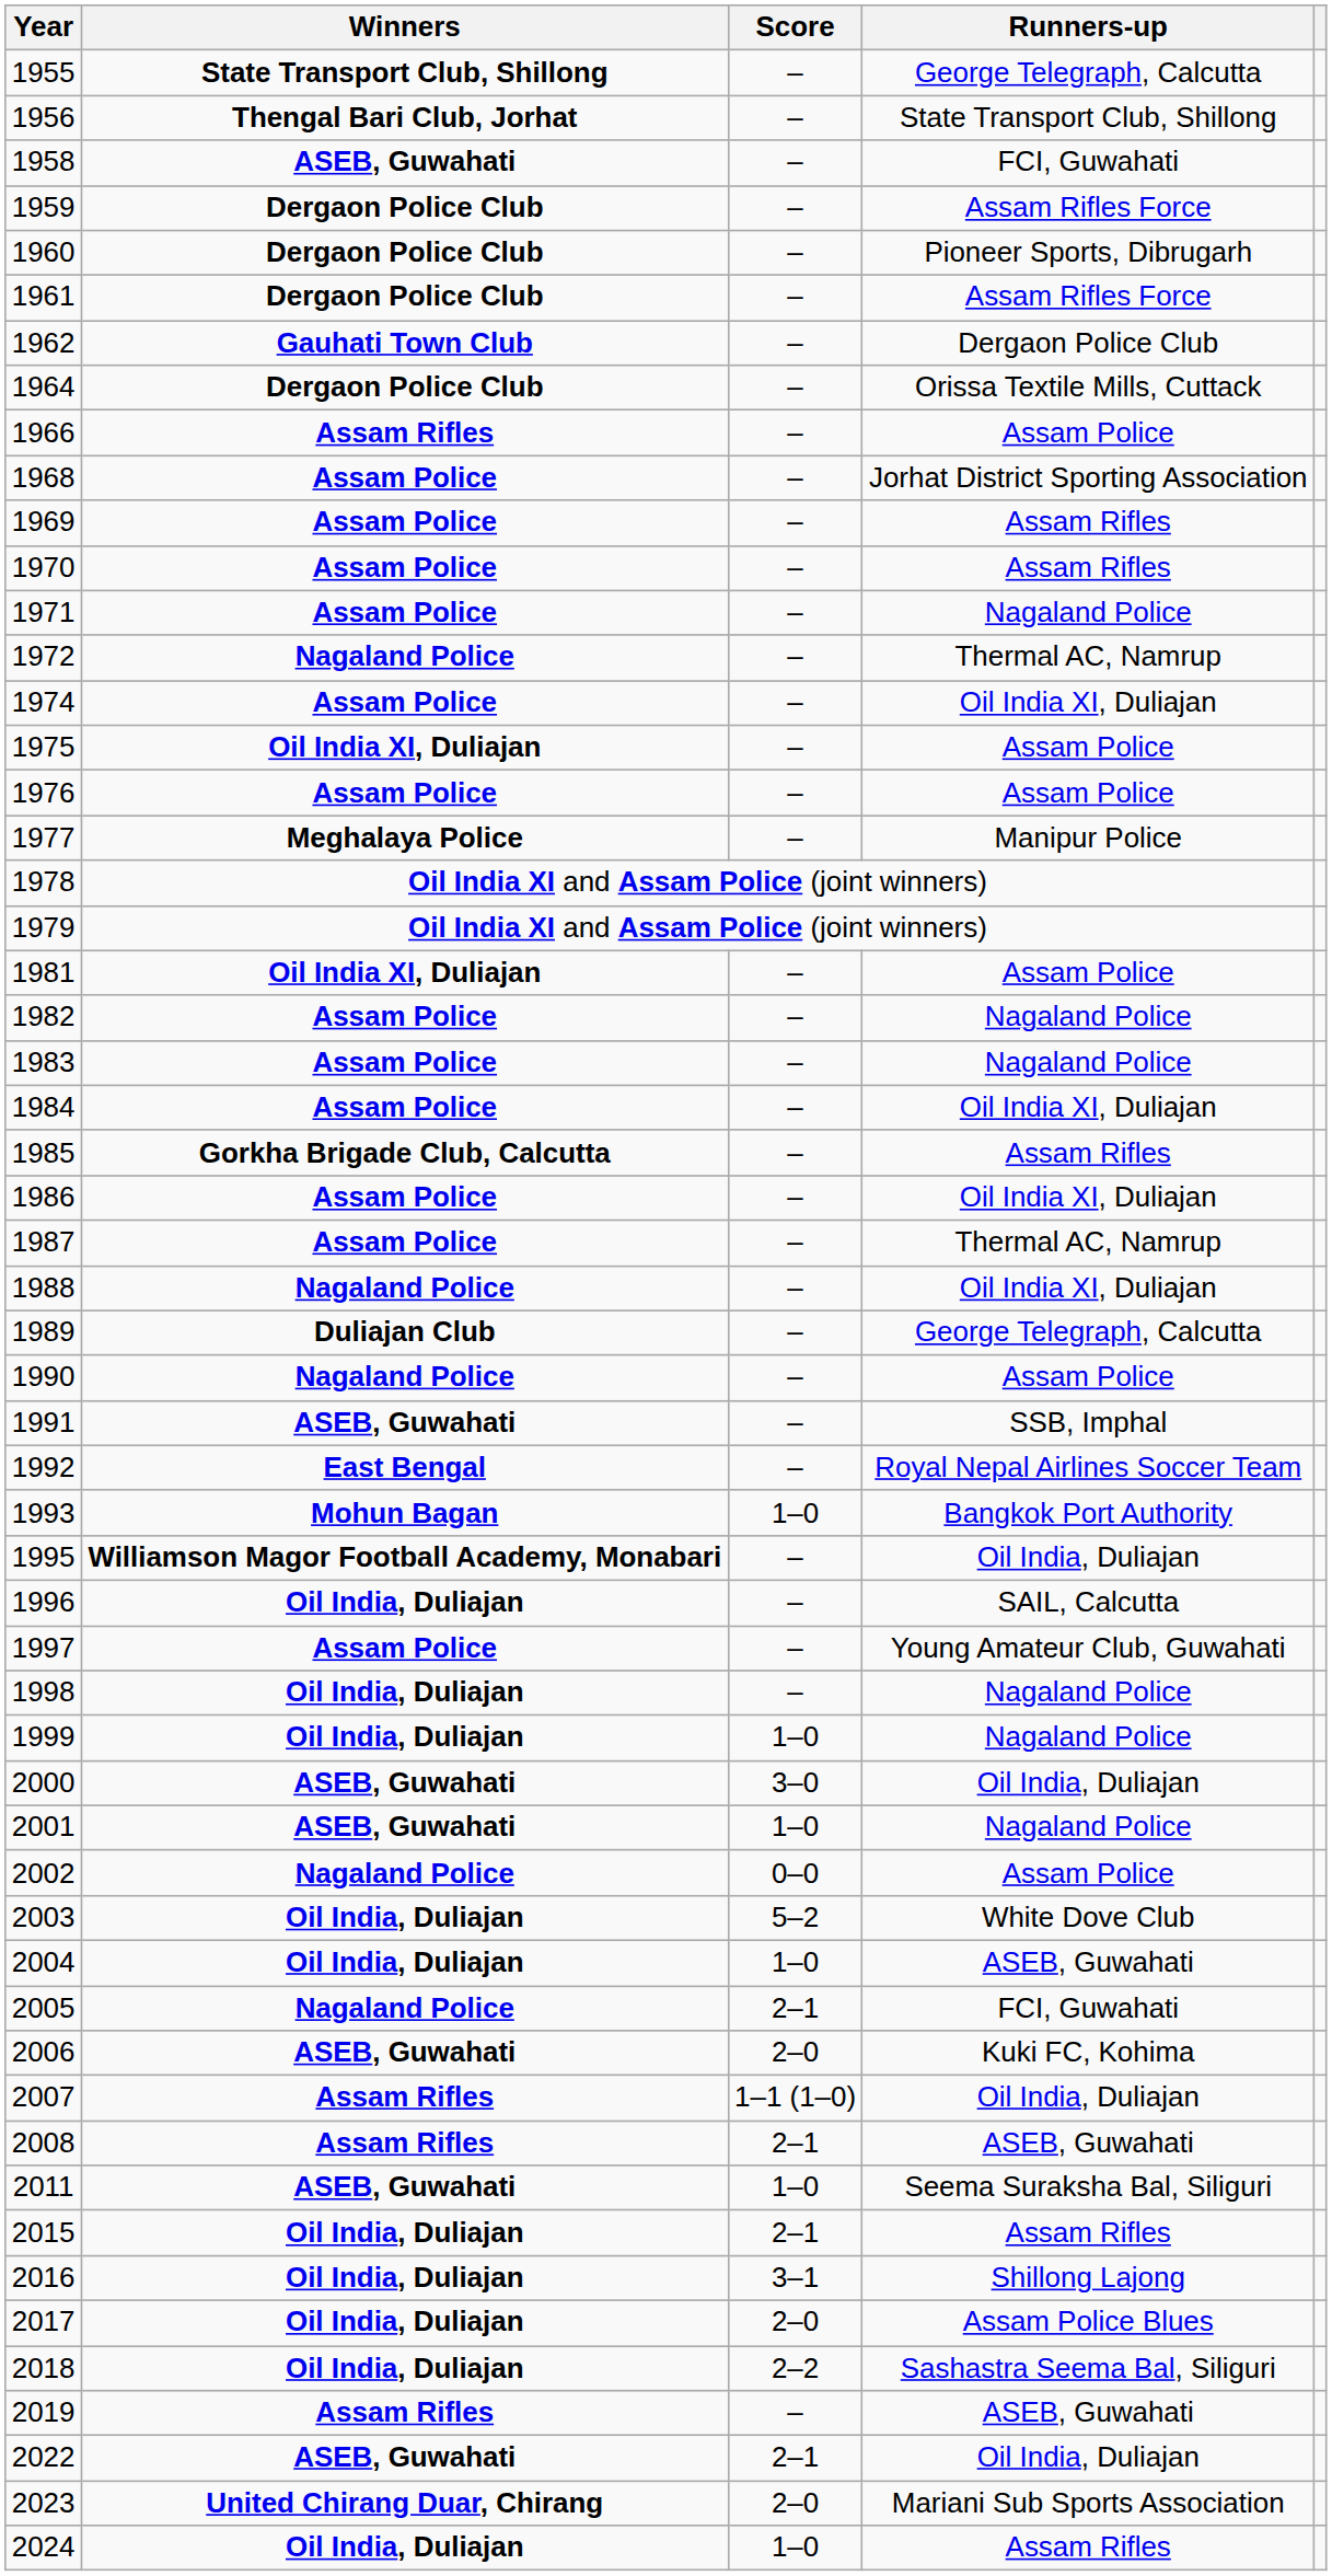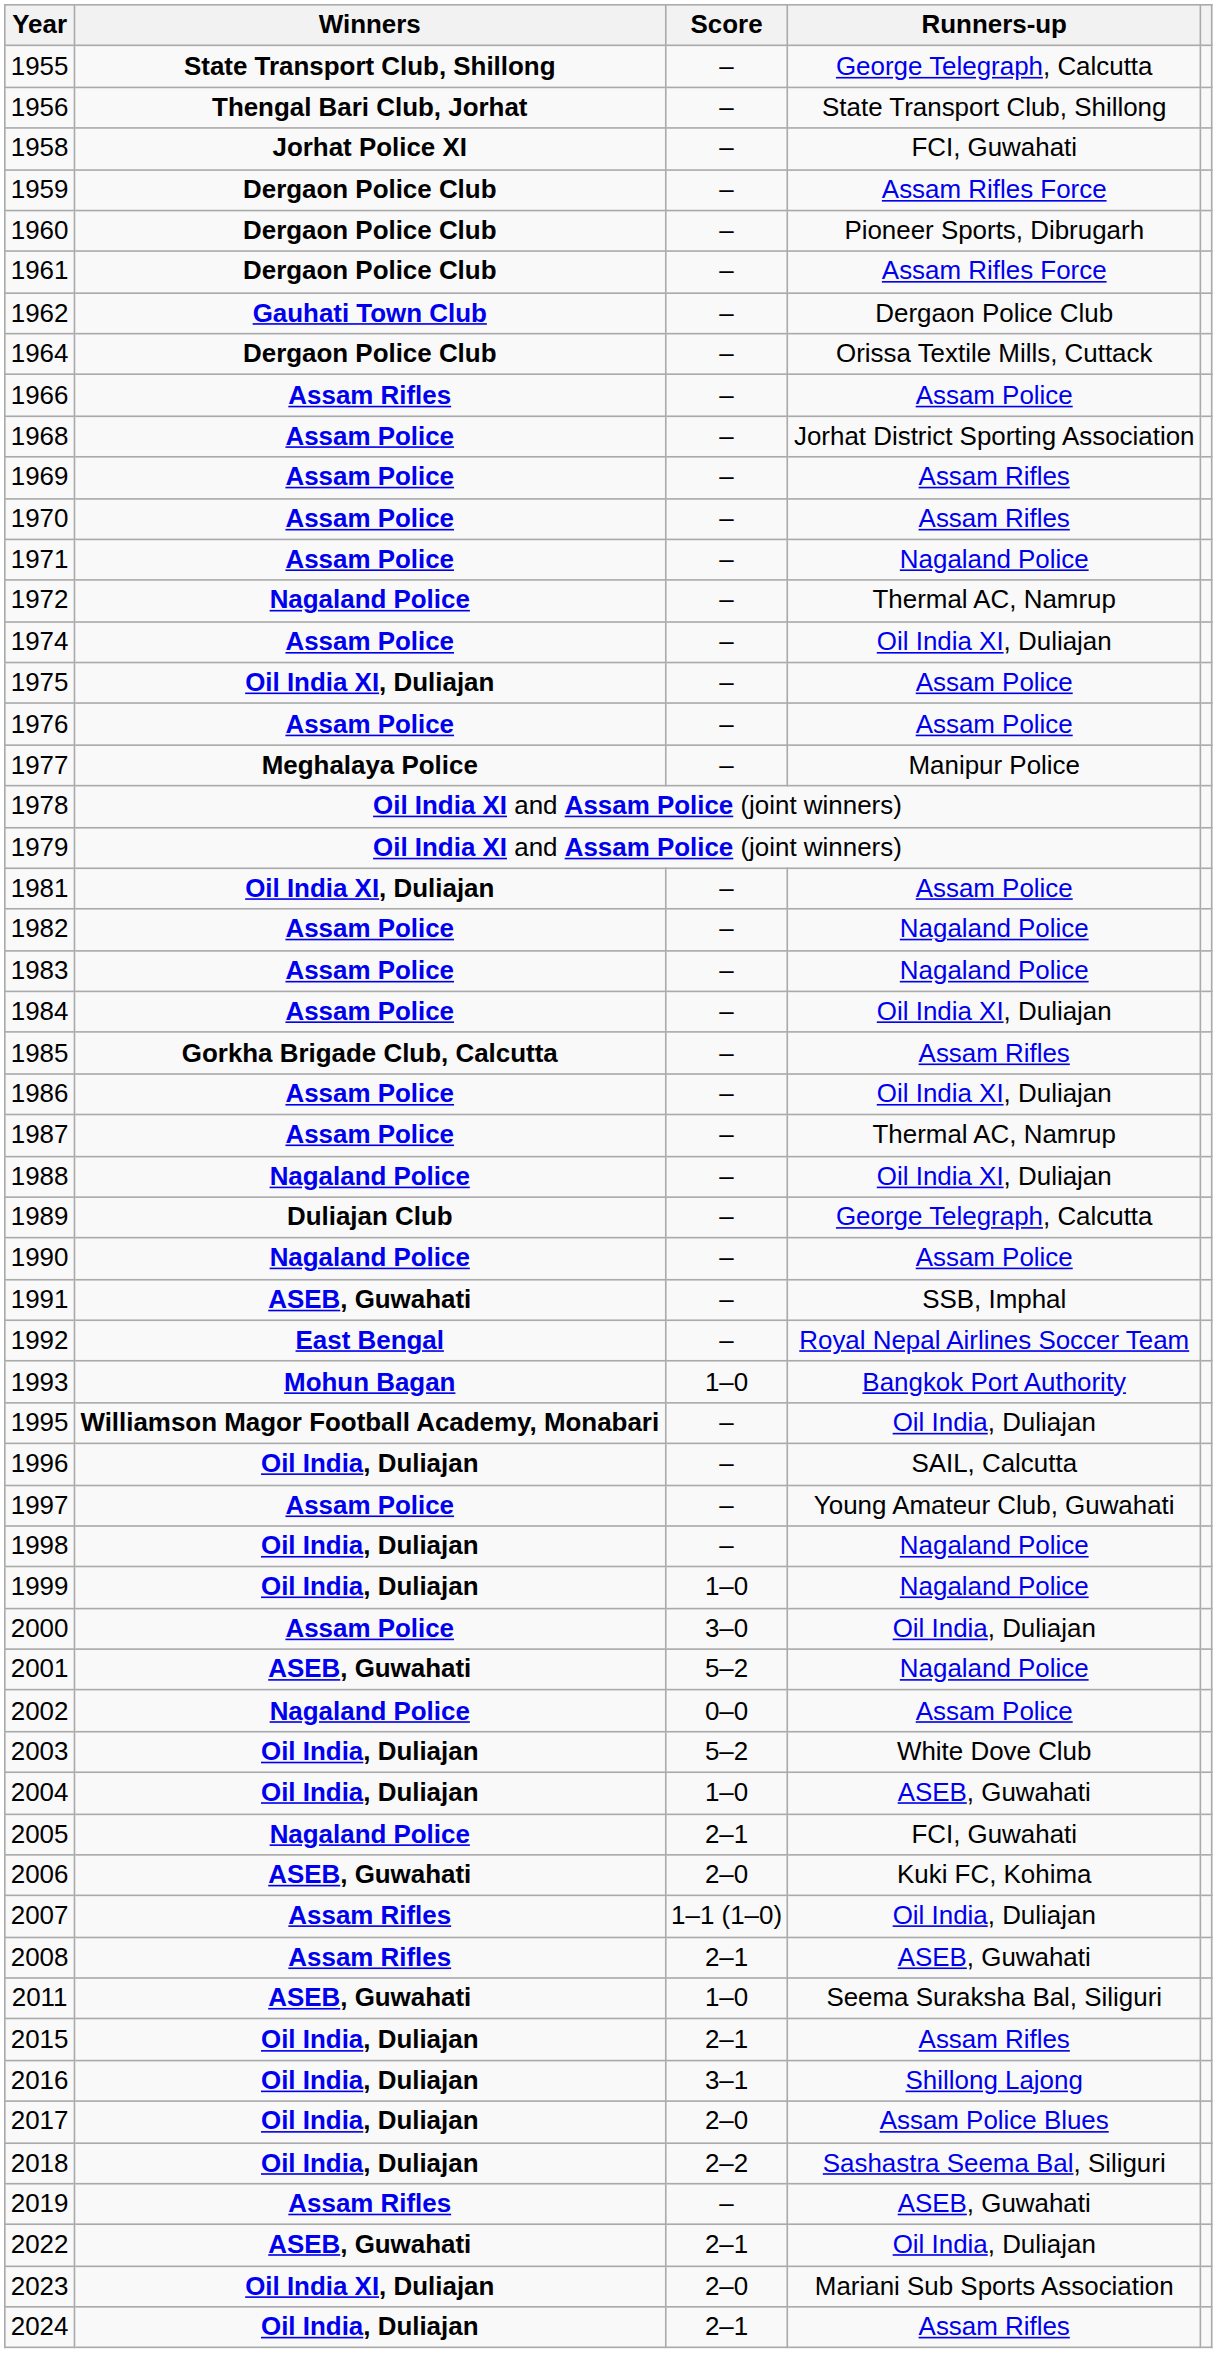1958 | Winners: ASEB, Guwahati -> Jorhat Police XI
2000 | Winners: ASEB, Guwahati -> Assam Police
2001 | Score: 1–0 -> 5–2
2023 | Winners: United Chirang Duar, Chirang -> Oil India XI, Duliajan
2024 | Score: 1–0 -> 2–1
